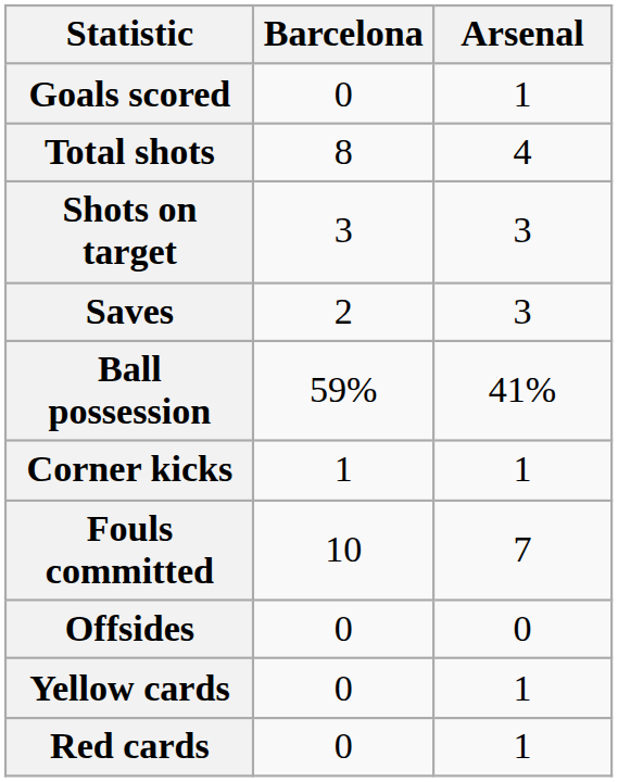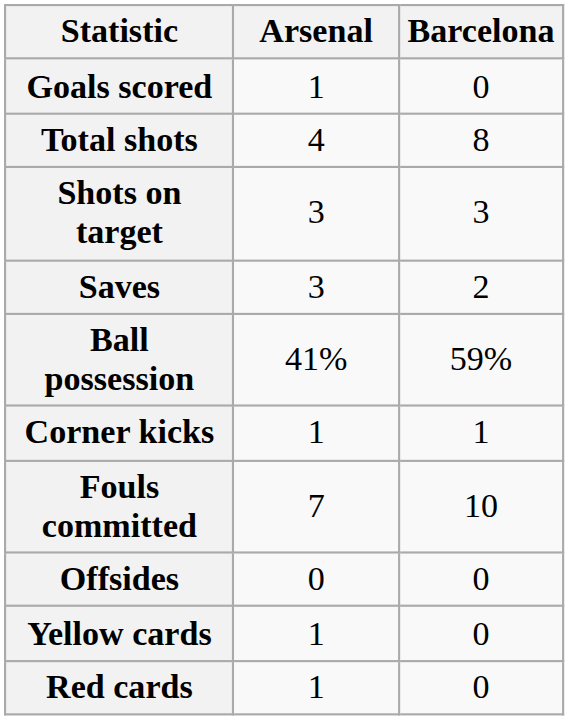columns swapped: Barcelona <-> Arsenal
